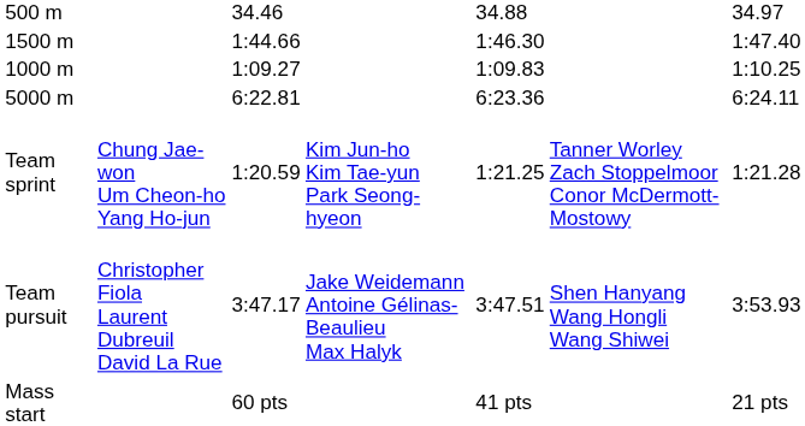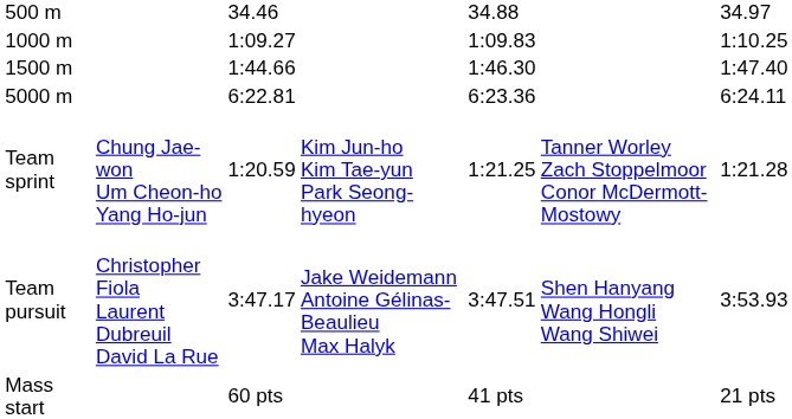rows swapped: 1000 m <-> 1500 m
